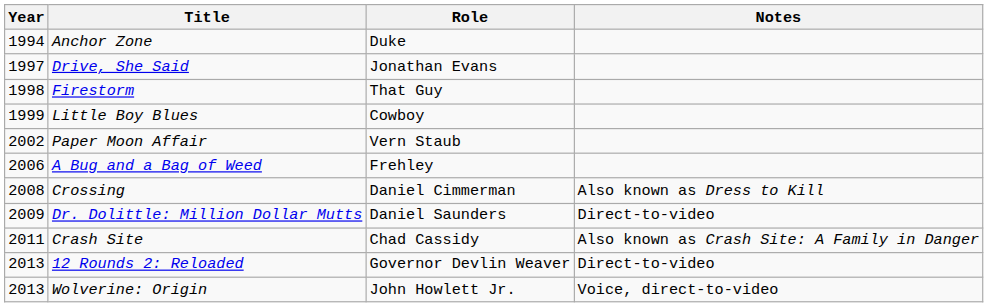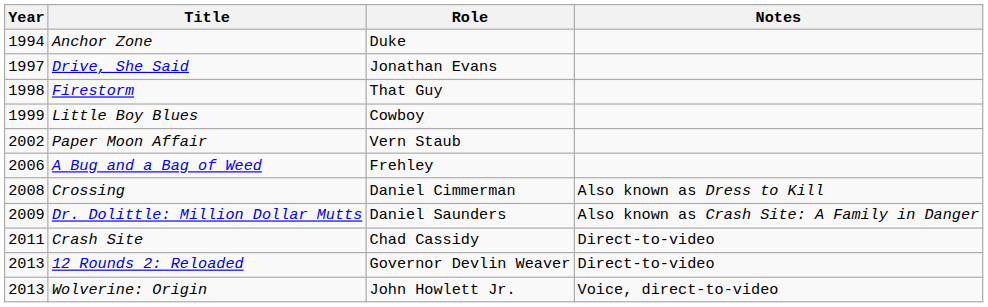Dr. Dolittle: Million Dollar Mutts | Notes: Direct-to-video -> Also known as Crash Site: A Family in Danger
Crash Site | Notes: Also known as Crash Site: A Family in Danger -> Direct-to-video
